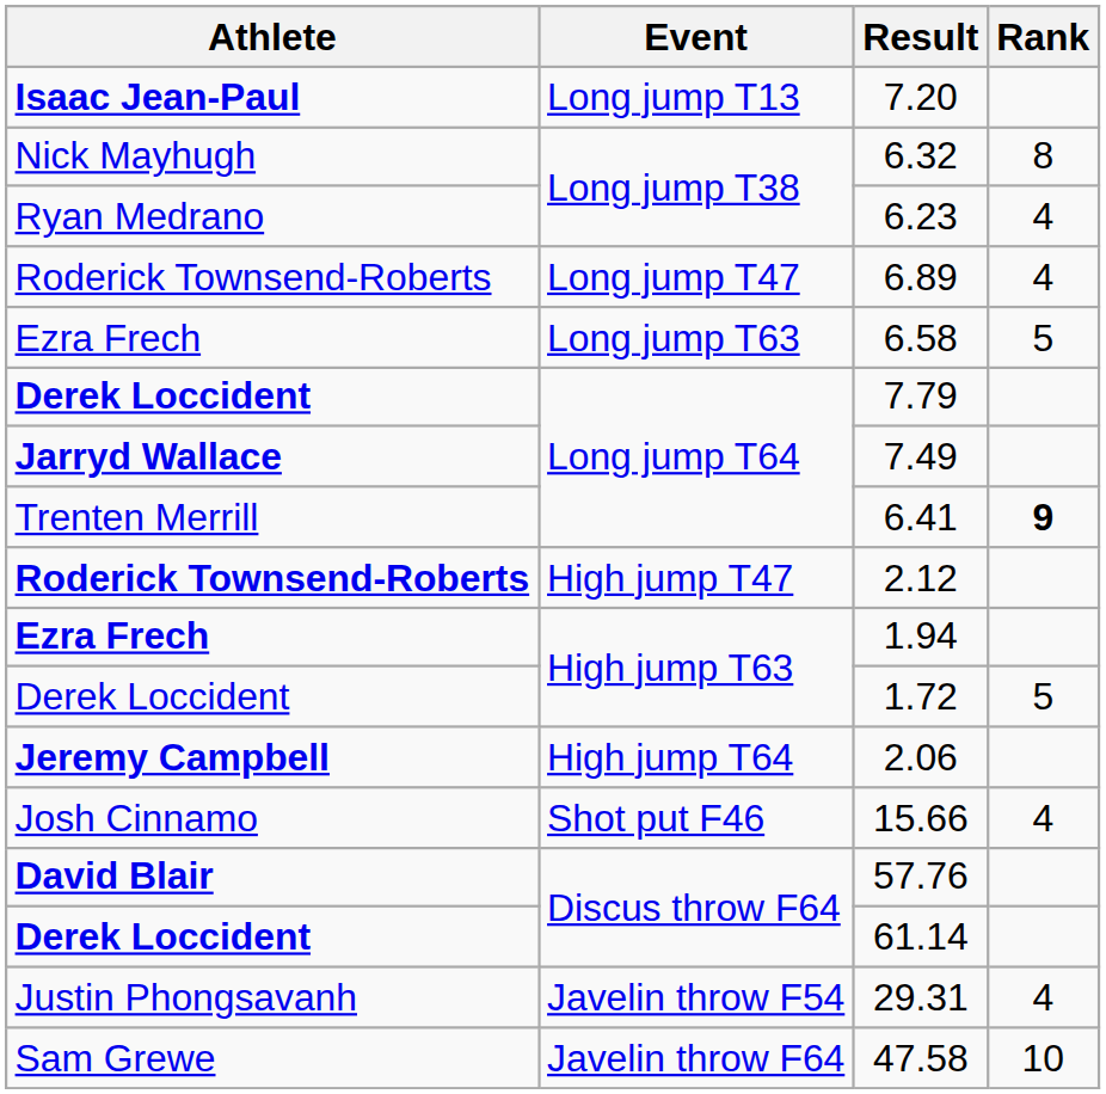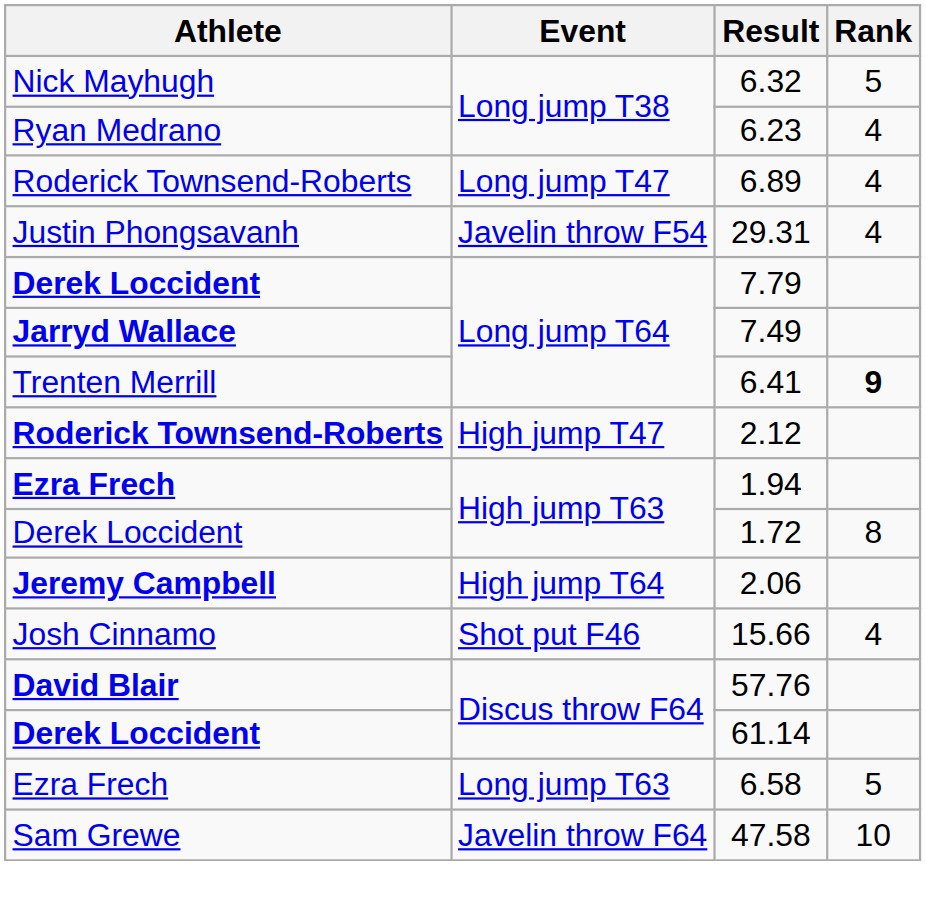- row: Isaac Jean-Paul | Long jump T13 | 7.20
6.32 | Rank: 8 -> 5
rows swapped: 6.58 <-> 29.31
1.72 | Rank: 5 -> 8
